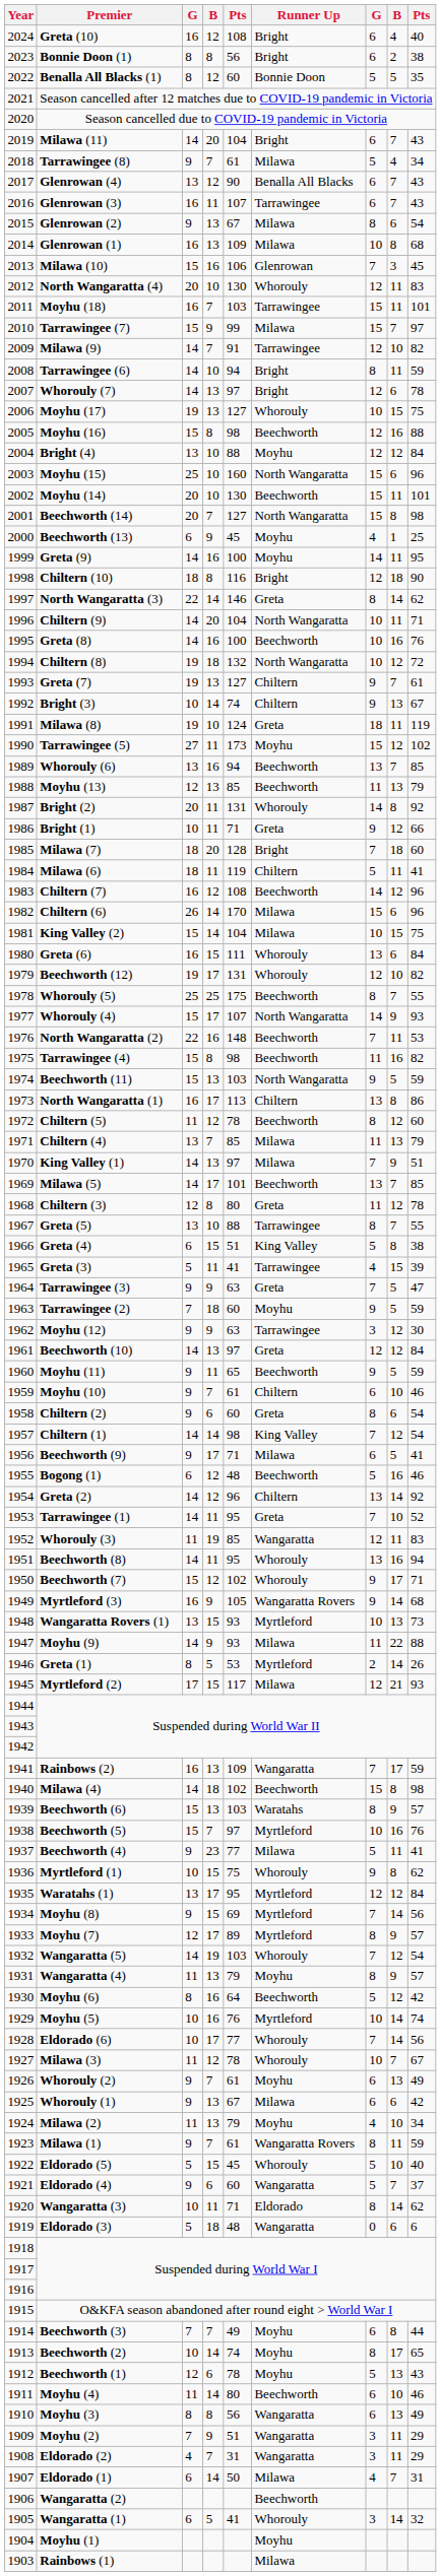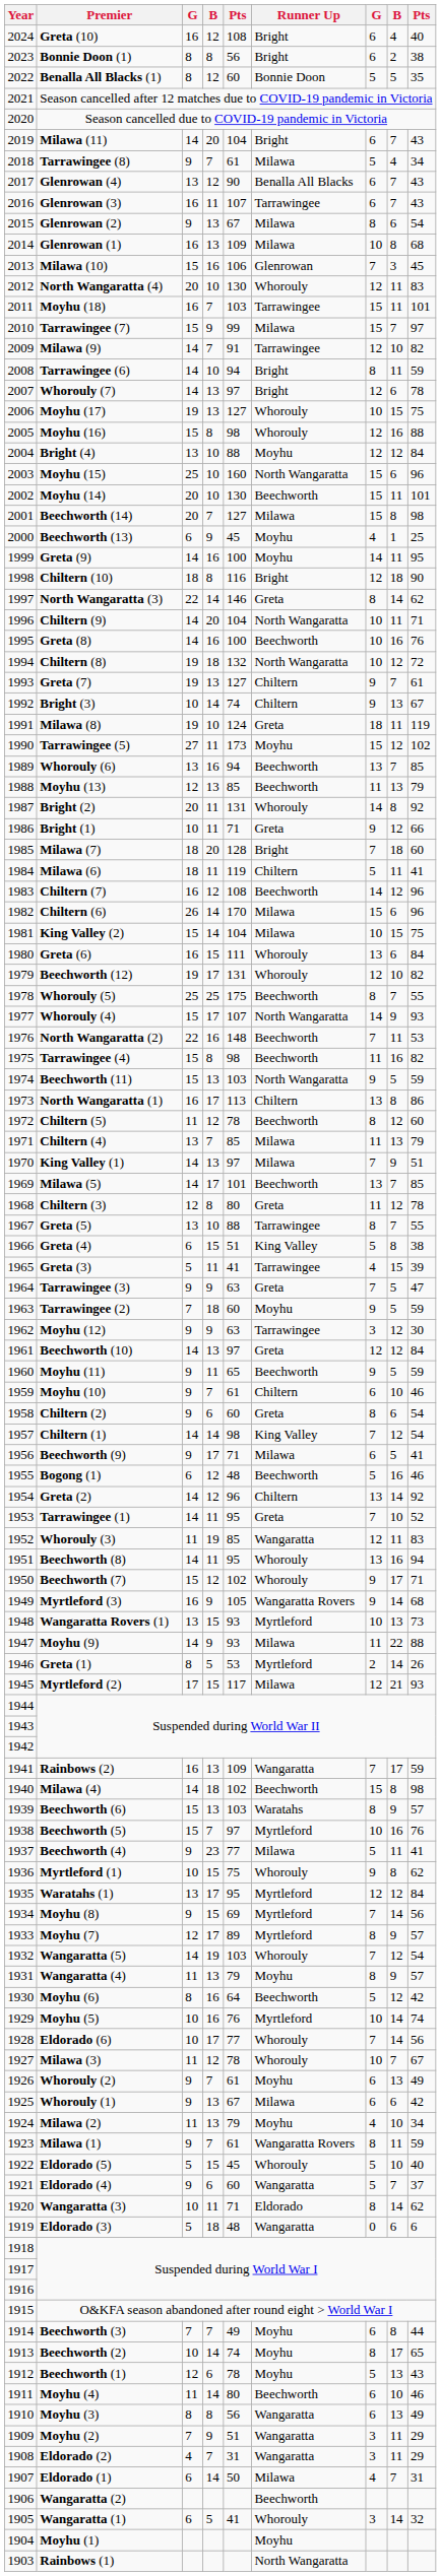Moyhu (16) | Runner Up: Beechworth -> Whorouly
Beechworth (14) | Runner Up: North Wangaratta -> Milawa
Rainbows (1) | Runner Up: Milawa -> North Wangaratta
